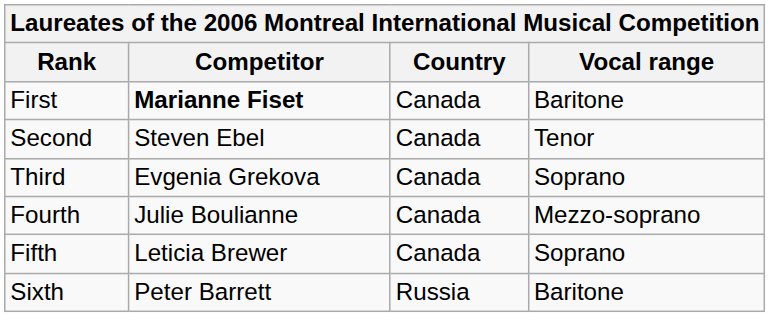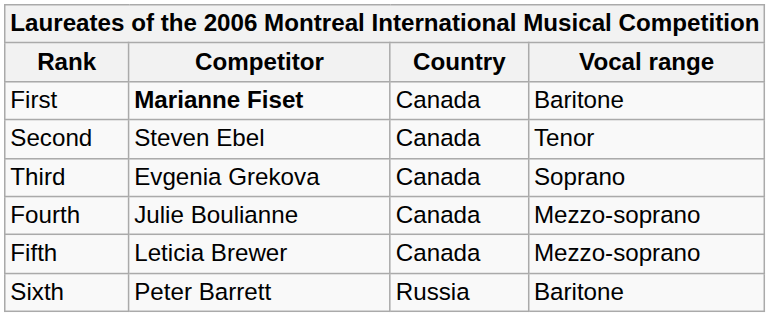Fifth | Vocal range: Soprano -> Mezzo-soprano
